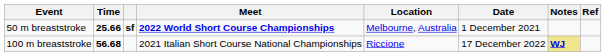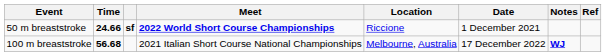50 m breaststroke | Time: 25.66 -> 24.66
50 m breaststroke | Location: Melbourne, Australia -> Riccione
100 m breaststroke | Location: Riccione -> Melbourne, Australia
100 m breaststroke | Notes: khaki background -> no background
